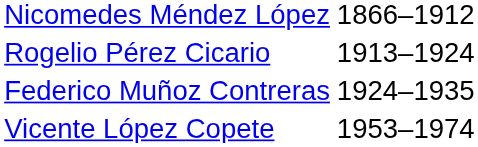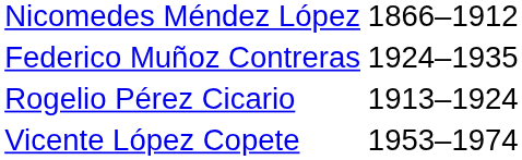rows swapped: Rogelio Pérez Cicario <-> Federico Muñoz Contreras
